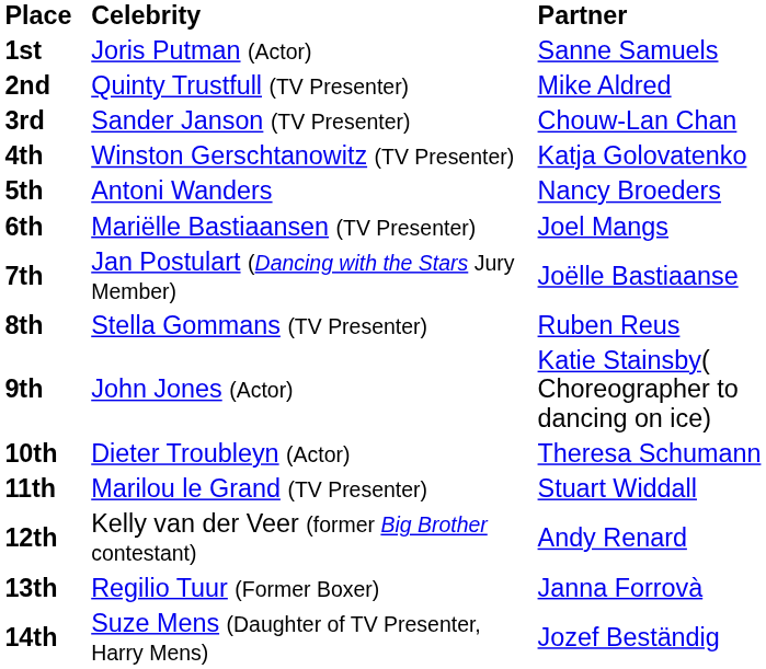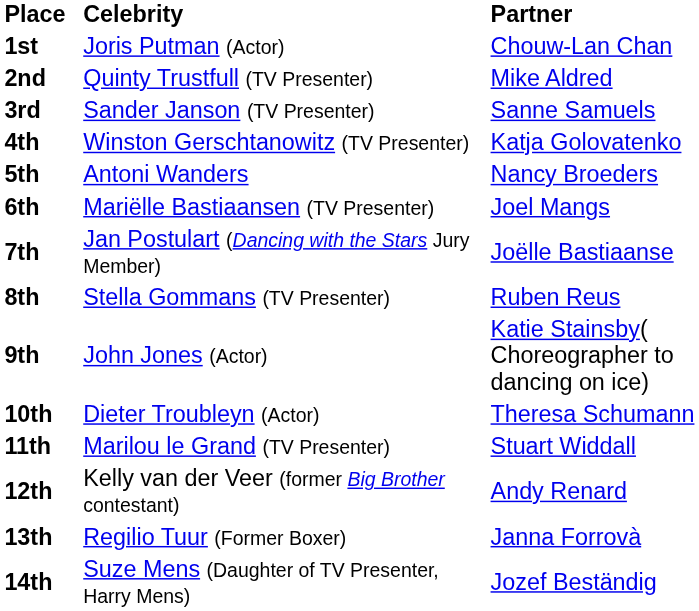1st | Partner: Sanne Samuels -> Chouw-Lan Chan
3rd | Partner: Chouw-Lan Chan -> Sanne Samuels
